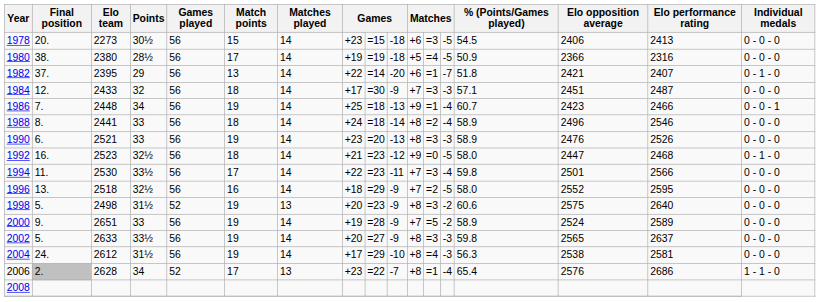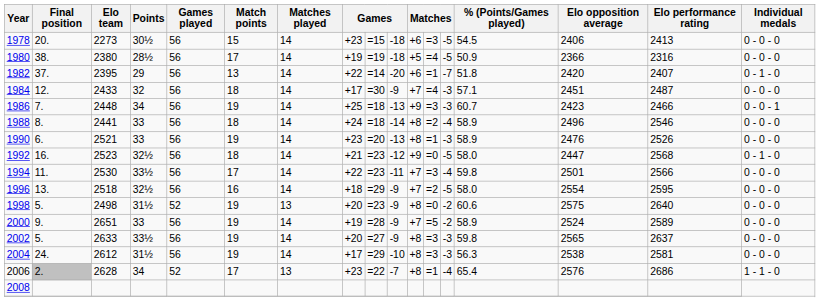1982 | Elo opposition average: 2421 -> 2420
1984 | column 12: =3 -> =4
1986 | column 12: =1 -> =3
1986 | column 13: -4 -> -3
1990 | column 12: =3 -> =1
1992 | Elo performance rating: 2468 -> 2568
1996 | Elo opposition average: 2552 -> 2554
1998 | column 12: =3 -> =0
2004 | column 12: =4 -> =3
